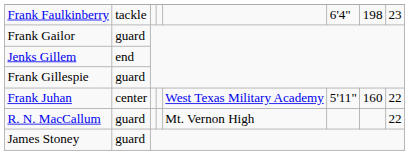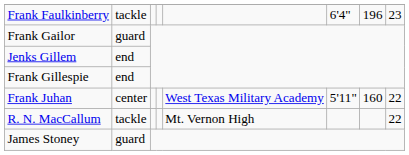Frank Faulkinberry | column 7: 198 -> 196
Frank Gillespie | column 2: guard -> end
R. N. MacCallum | column 2: guard -> tackle
